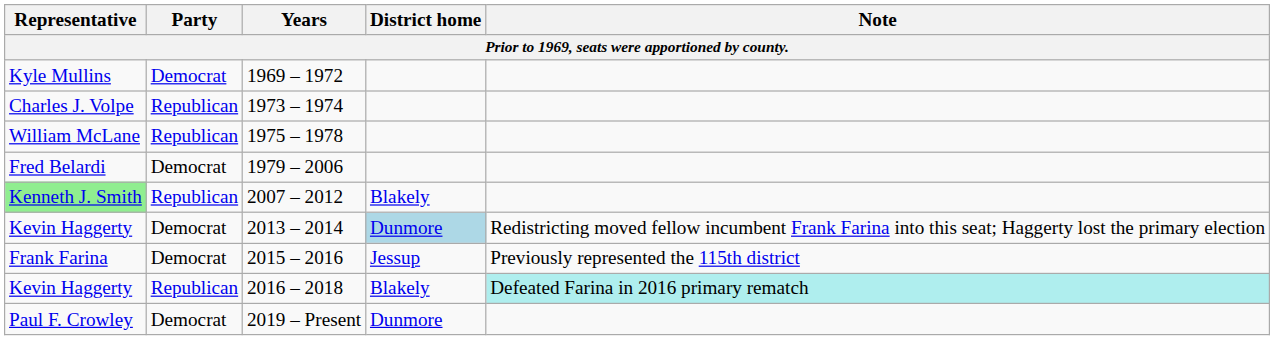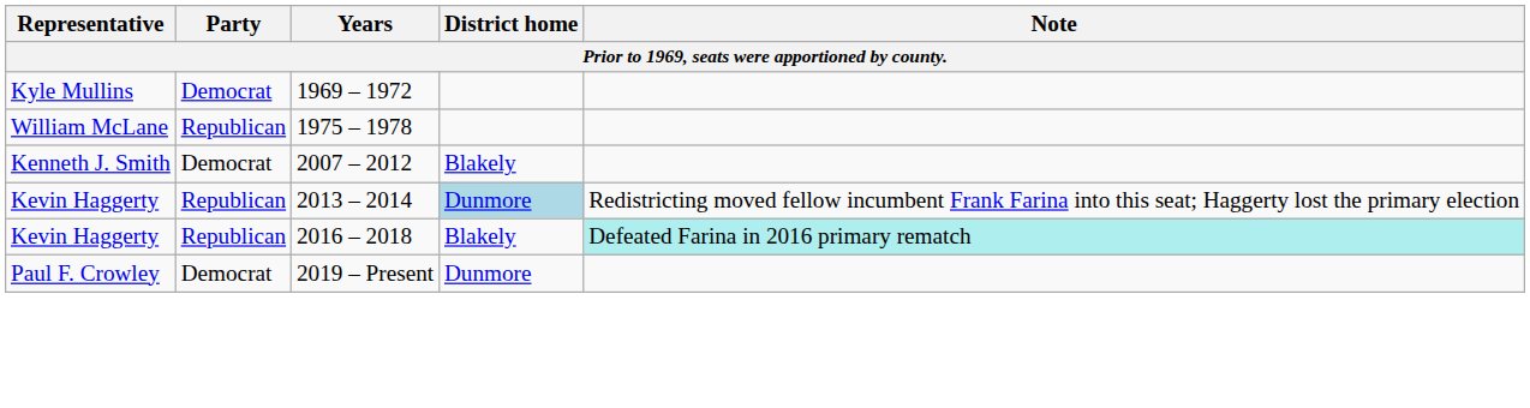- row: Charles J. Volpe | Republican | 1973 – 1974
- row: Fred Belardi | Democrat | 1979 – 2006
2007 – 2012 | Representative: lightgreen background -> no background
2007 – 2012 | Party: Republican -> Democrat
2013 – 2014 | Party: Democrat -> Republican
- row: Frank Farina | Democrat | 2015 – 2016 | Jessup | Previously represented the 115th district
